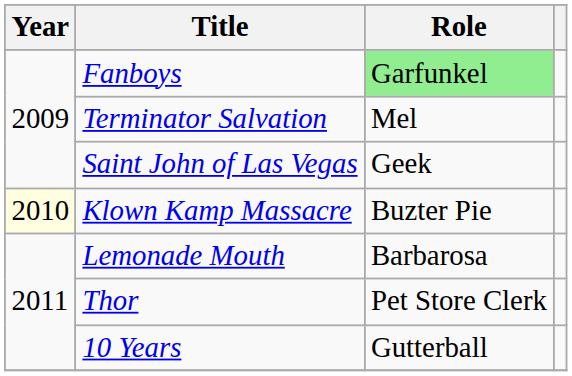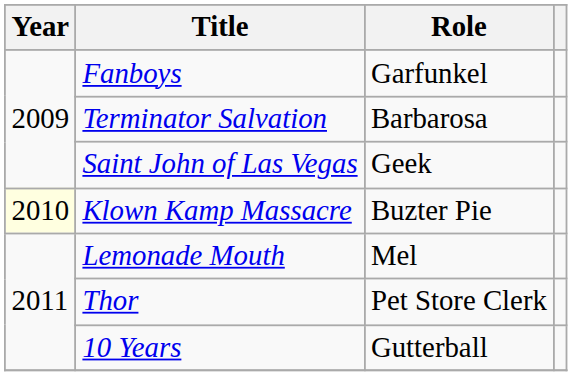Fanboys | Role: lightgreen background -> no background
Terminator Salvation | Role: Mel -> Barbarosa
Lemonade Mouth | Role: Barbarosa -> Mel
